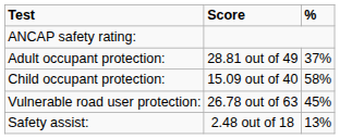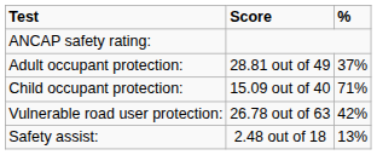Child occupant protection: | %: 58% -> 71%
Vulnerable road user protection: | %: 45% -> 42%
